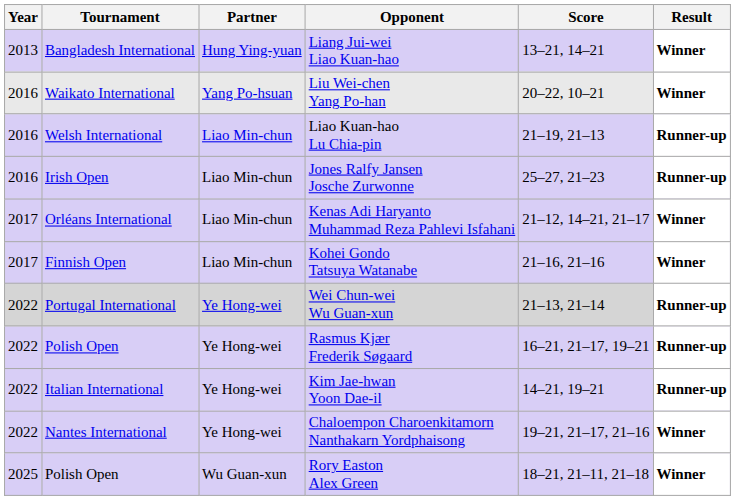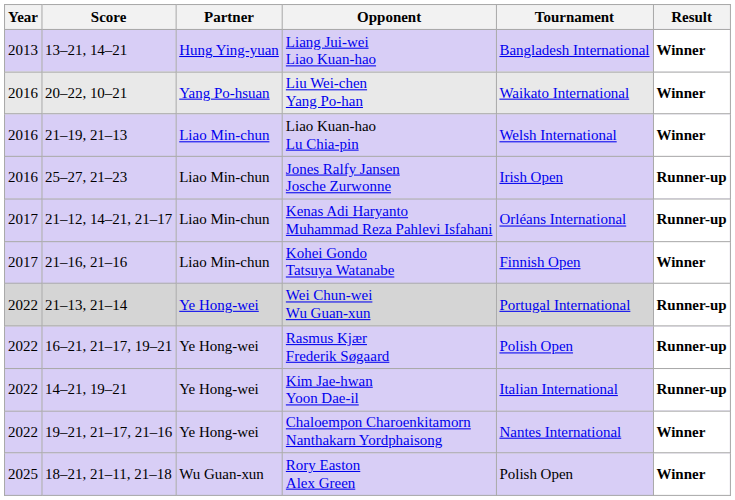columns swapped: Tournament <-> Score
Liao Kuan-hao Lu Chia-pin | Result: Runner-up -> Winner
Kenas Adi Haryanto Muhammad Reza Pahlevi Isfahani | Result: Winner -> Runner-up
